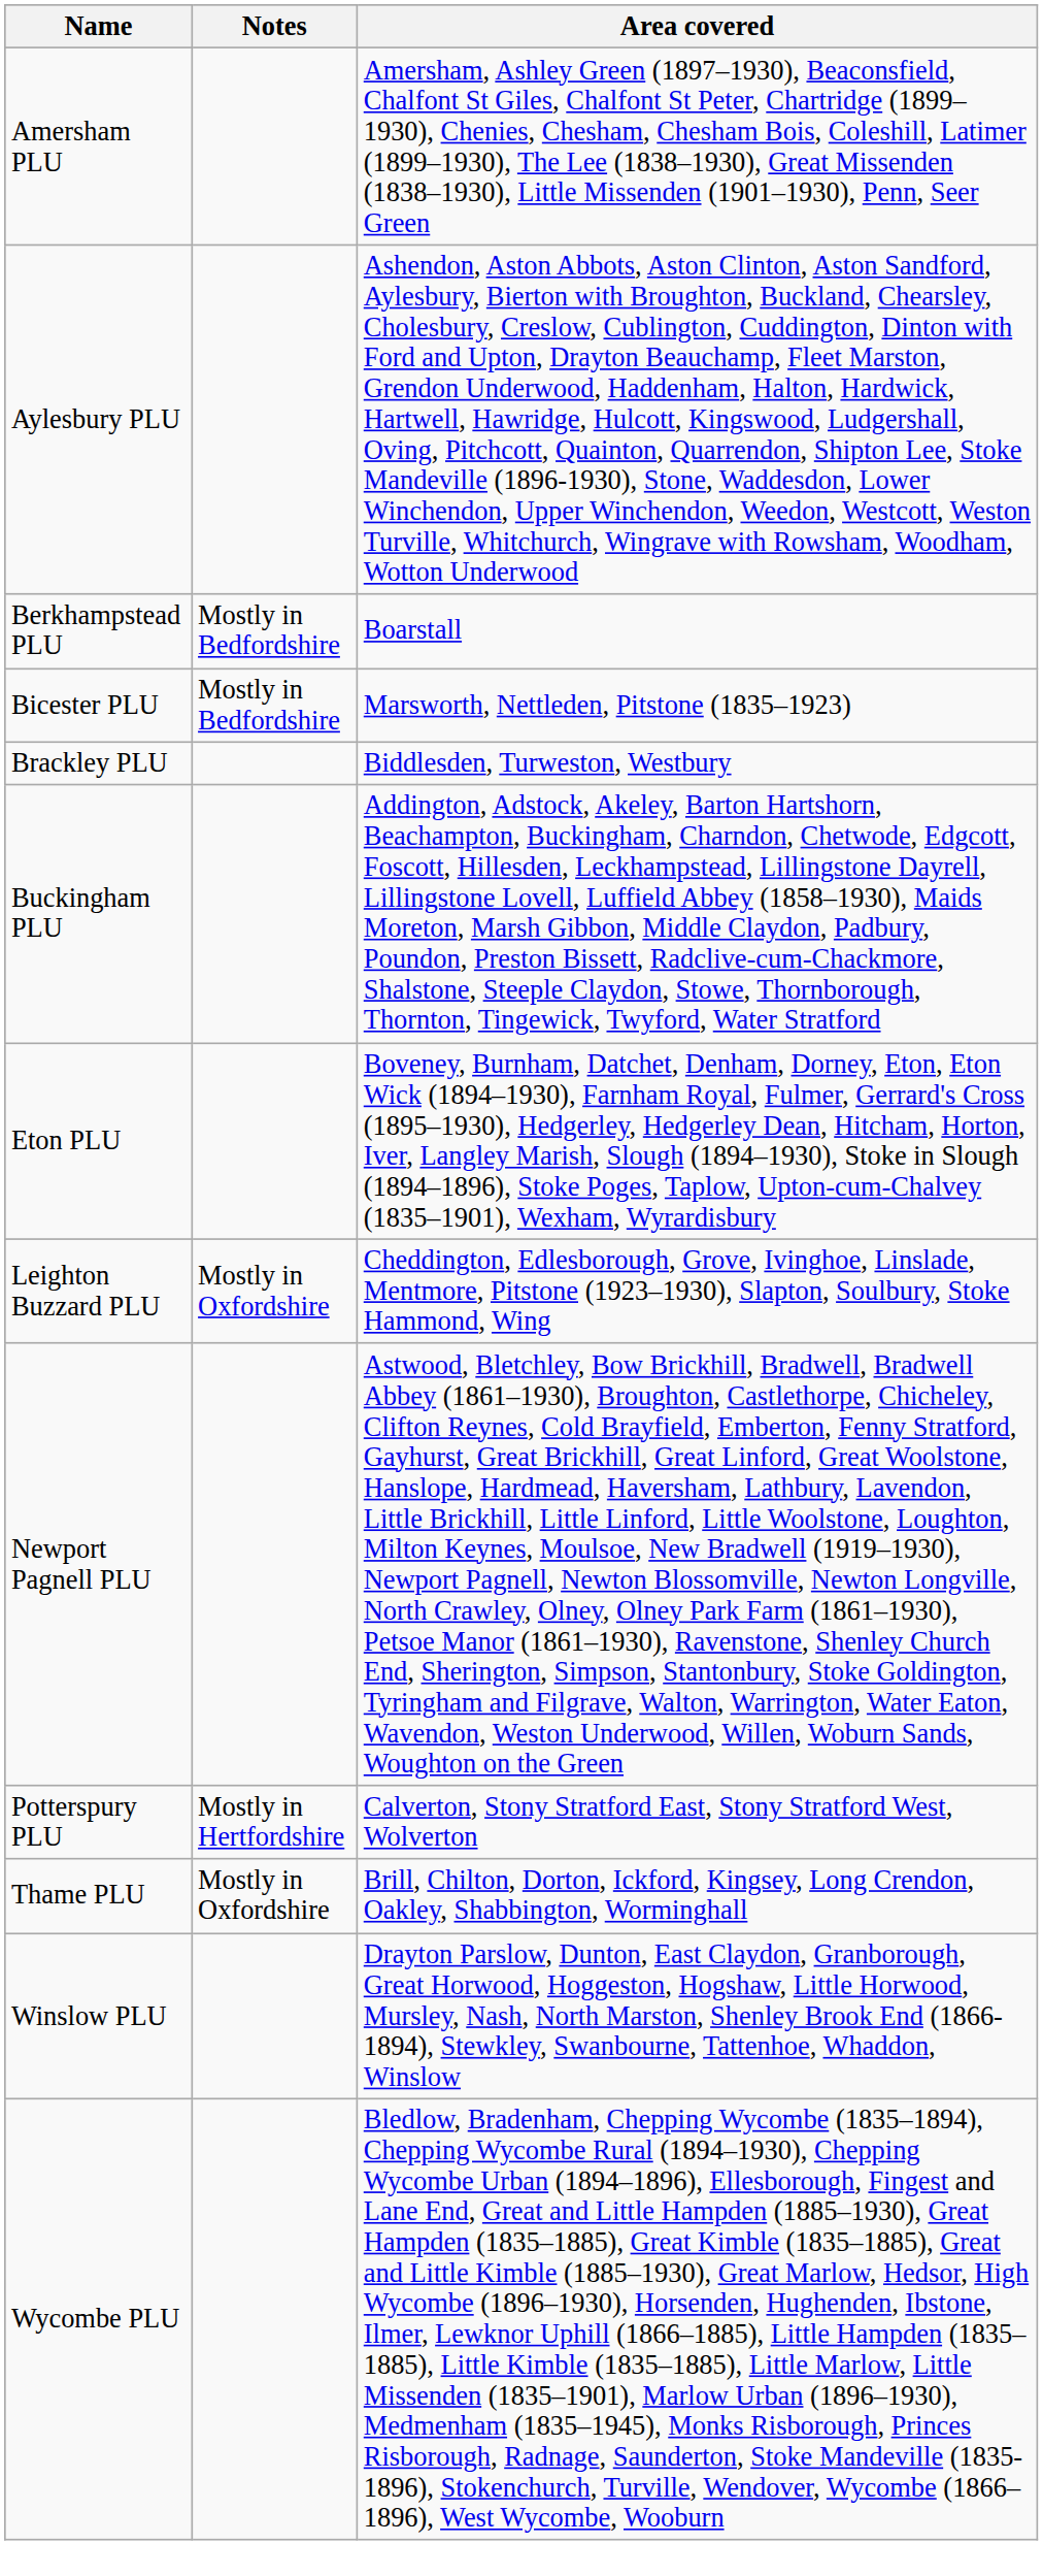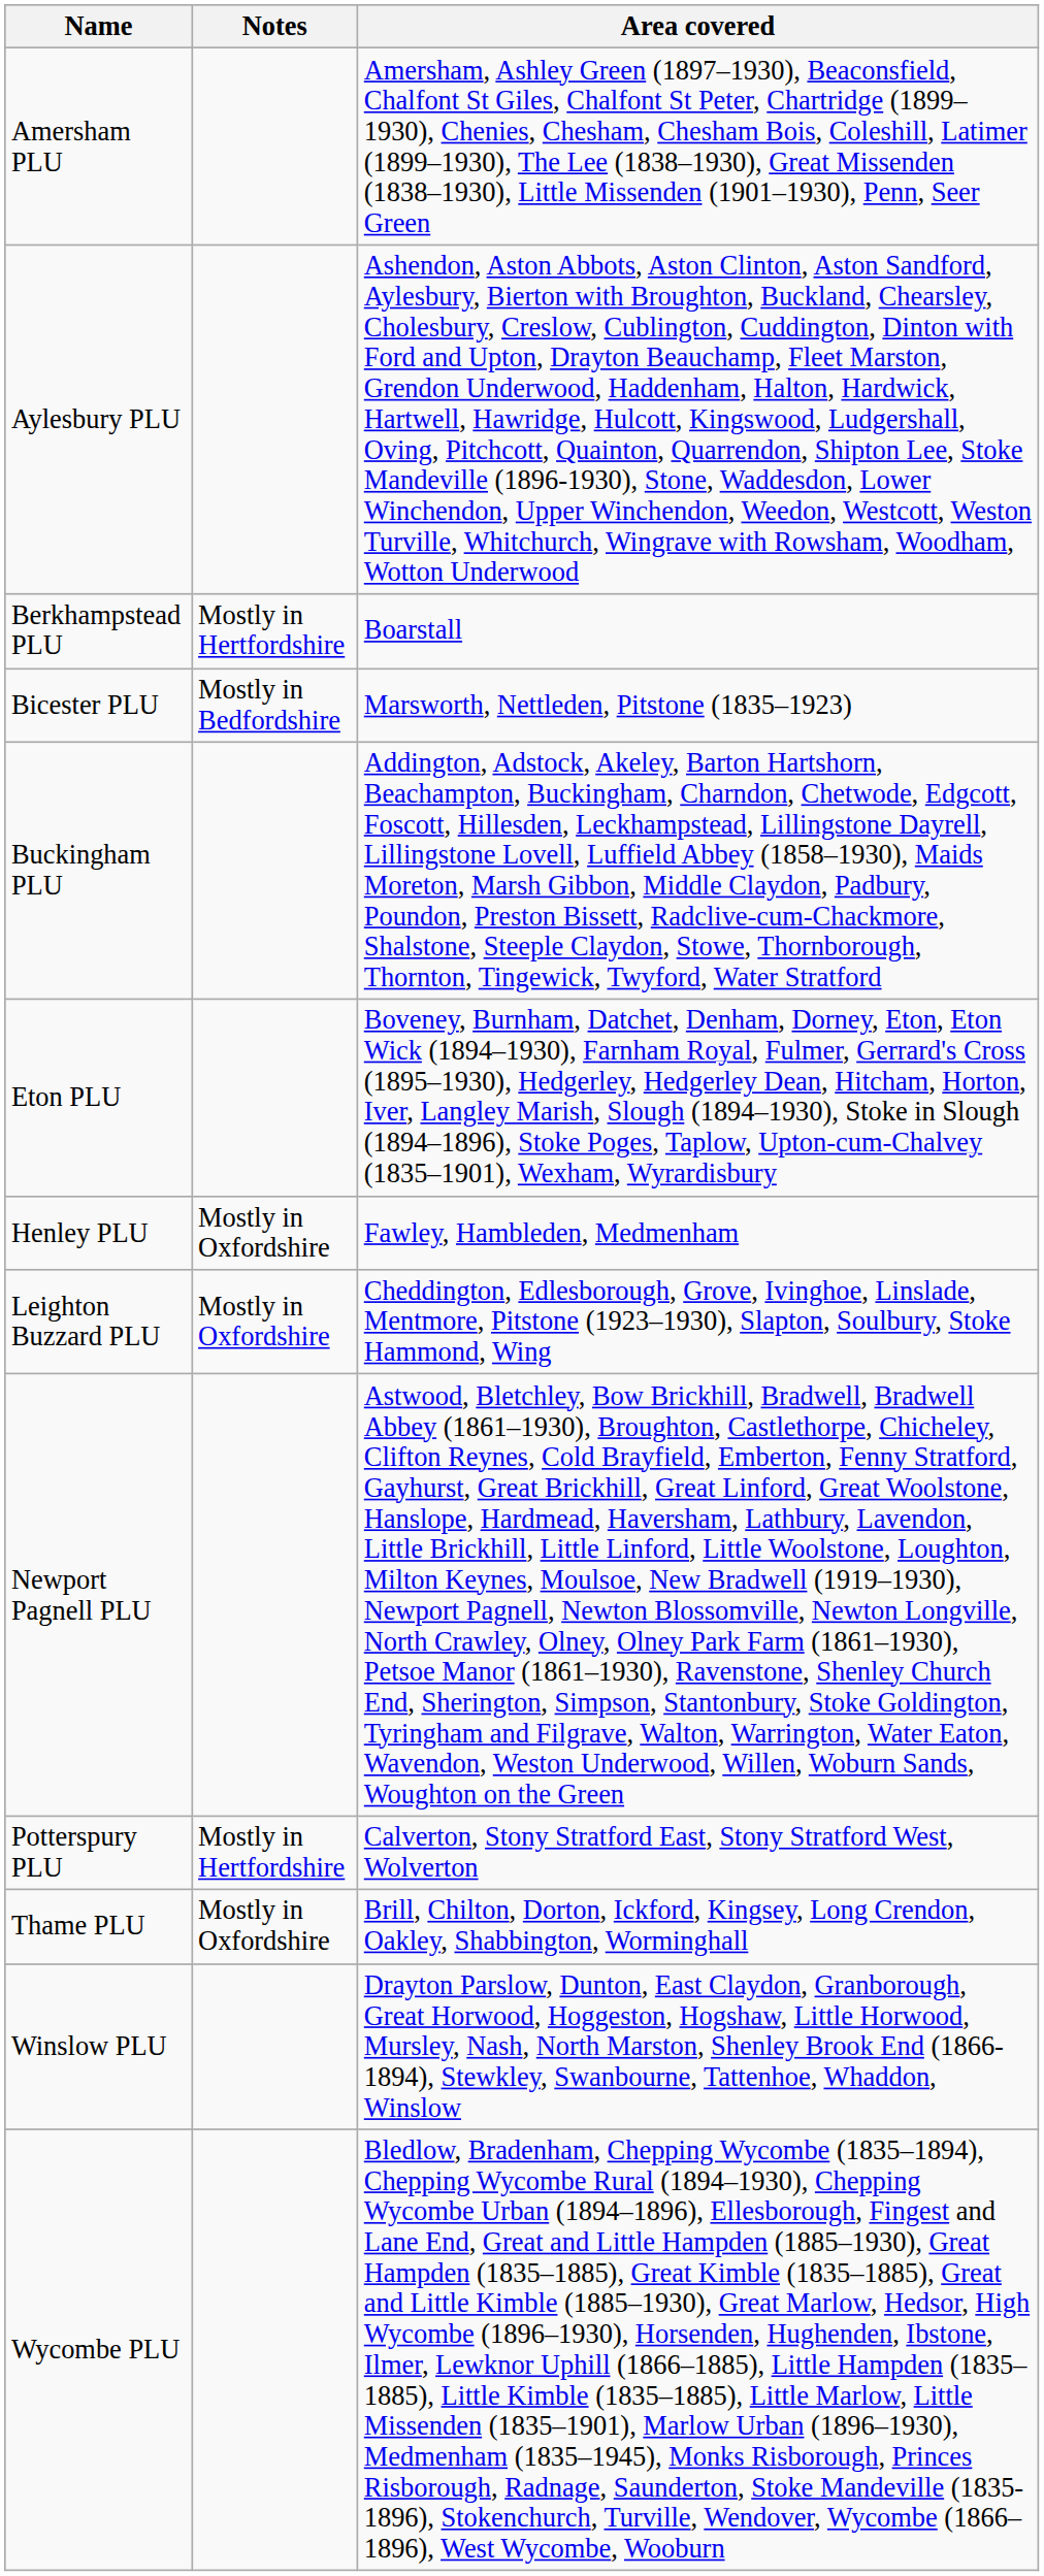Berkhampstead PLU | Notes: Mostly in Bedfordshire -> Mostly in Hertfordshire
- row: Brackley PLU | Biddlesden, Turweston, Westbury
+ row: Henley PLU | Mostly in Oxfordshire | Fawley, Hambleden, Medmenham
